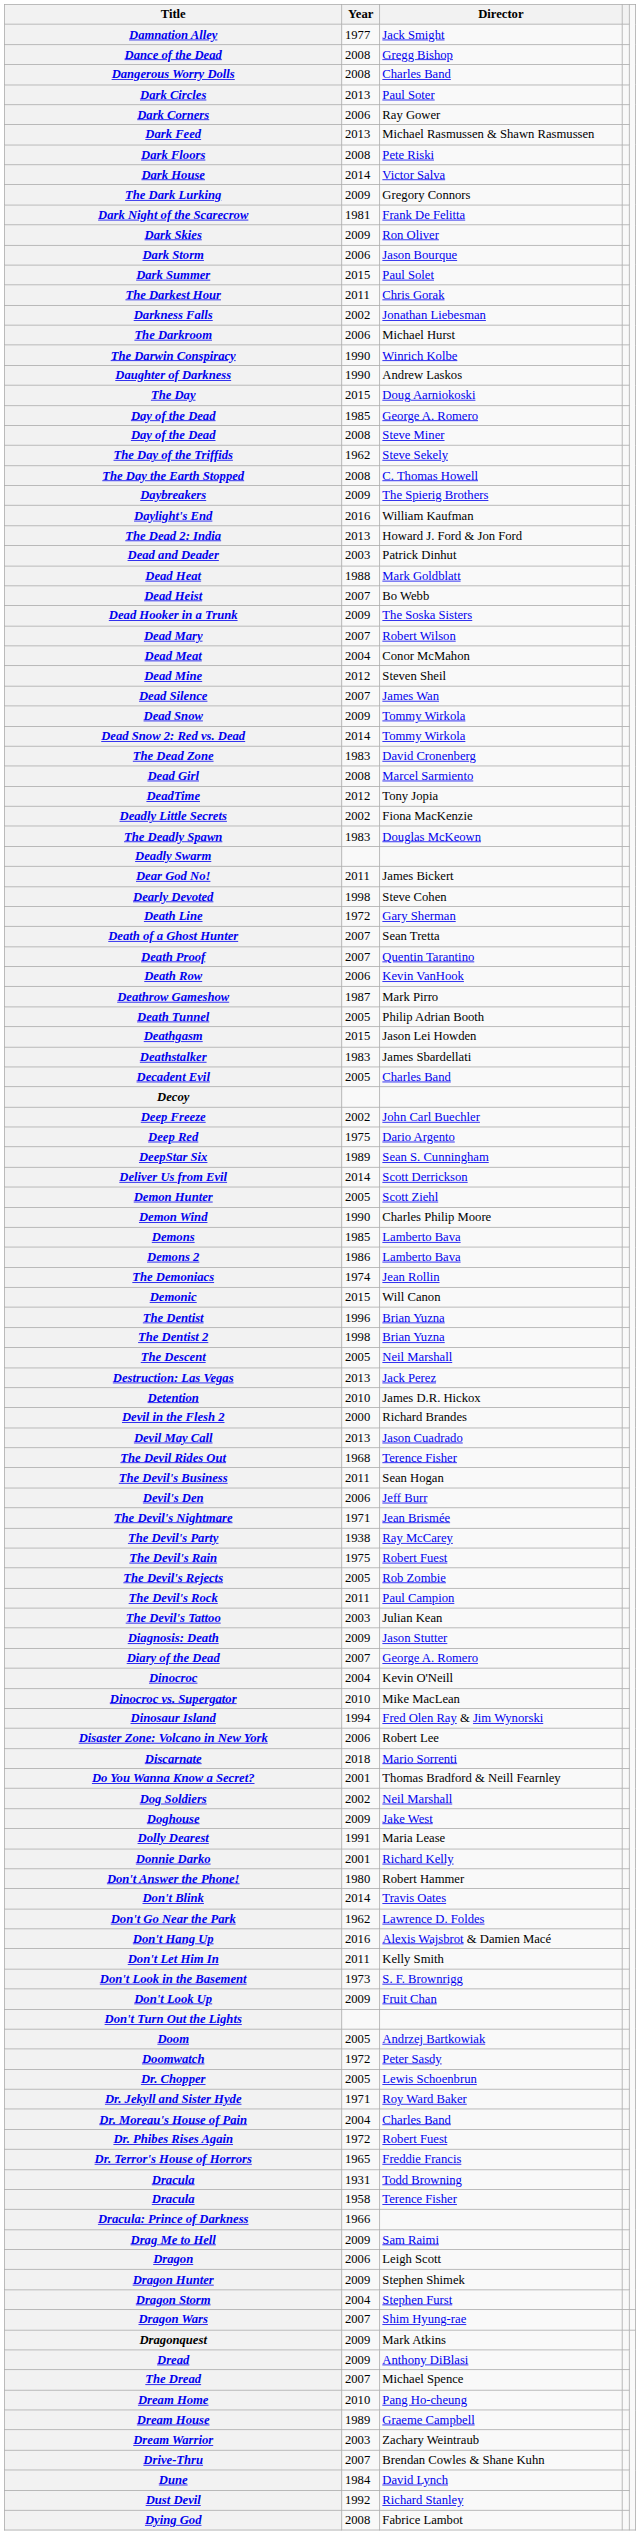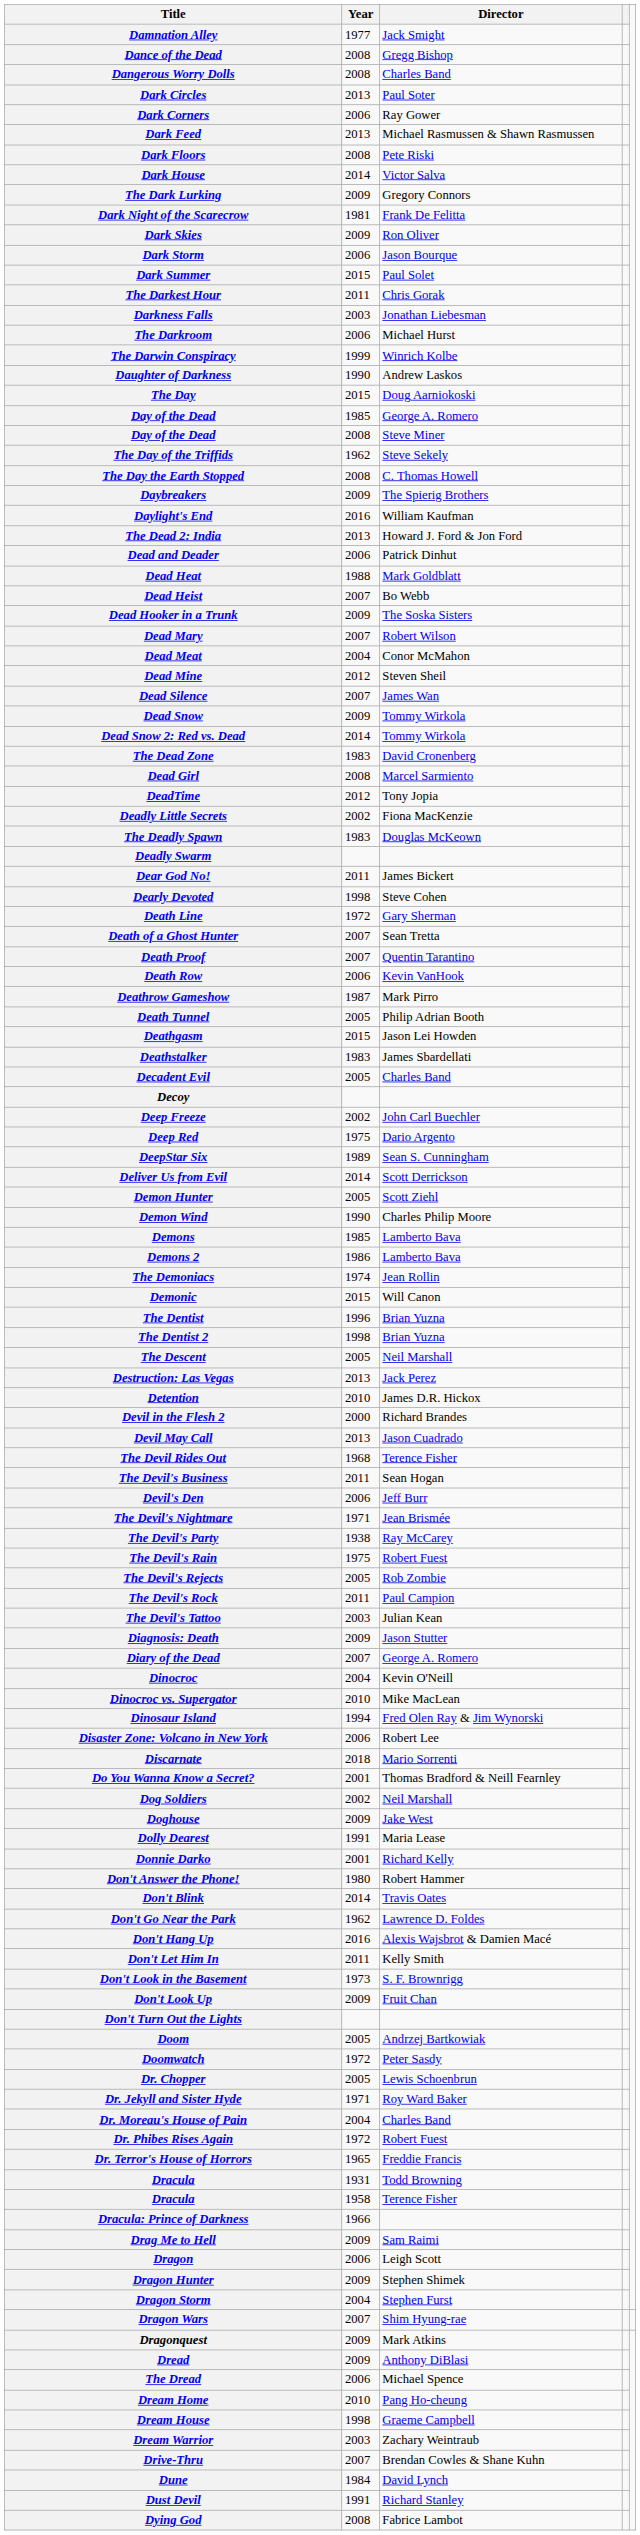Darkness Falls | Year: 2002 -> 2003
The Darwin Conspiracy | Year: 1990 -> 1999
Dead and Deader | Year: 2003 -> 2006
The Dread | Year: 2007 -> 2006
Dream House | Year: 1989 -> 1998
Dust Devil | Year: 1992 -> 1991
